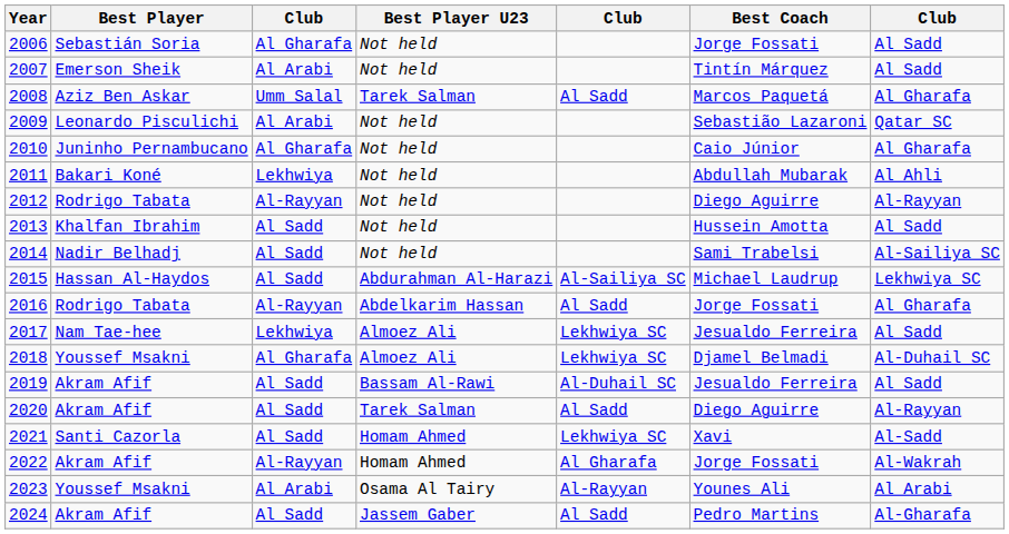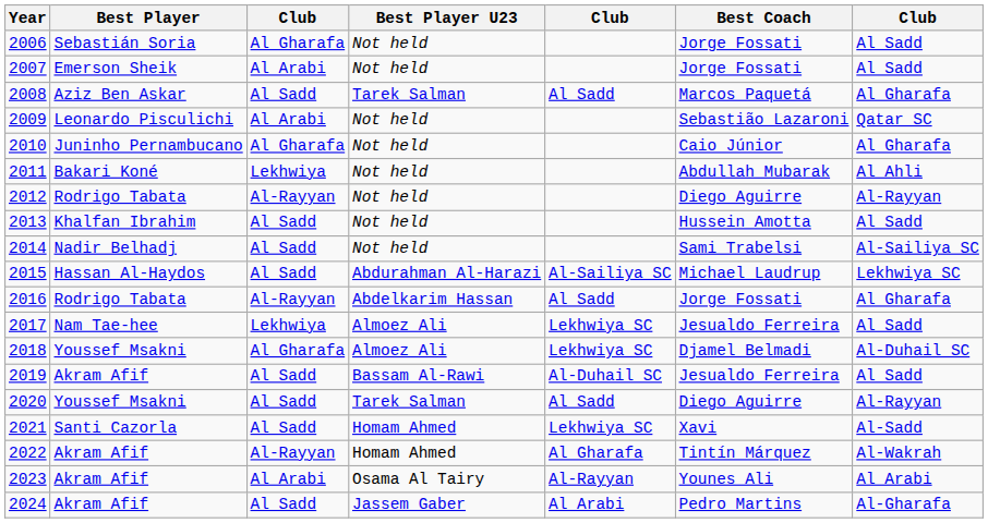2007 | Best Coach: Tintín Márquez -> Jorge Fossati
2008 | column 3: Umm Salal -> Al Sadd
2020 | Best Player: Akram Afif -> Youssef Msakni
2022 | Best Coach: Jorge Fossati -> Tintín Márquez
2023 | Best Player: Youssef Msakni -> Akram Afif
2024 | column 5: Al Sadd -> Al Arabi
